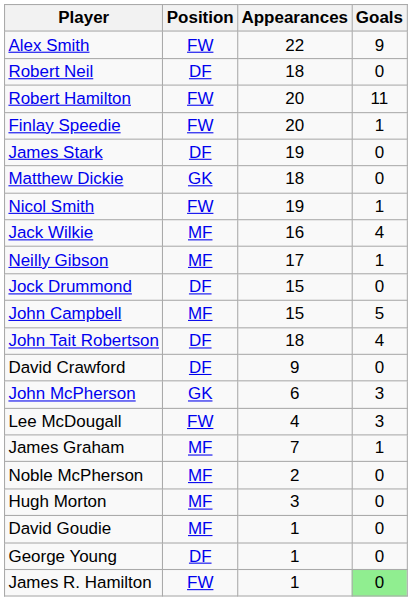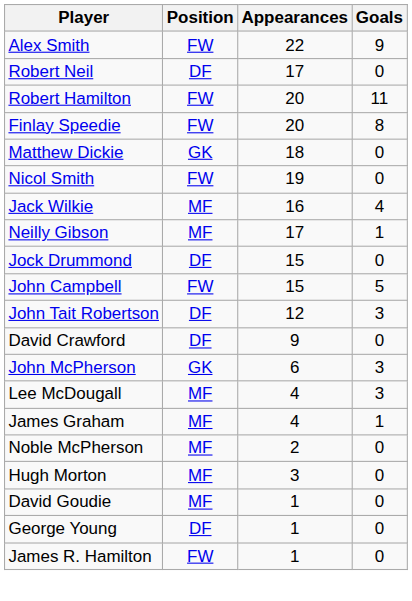Robert Neil | Appearances: 18 -> 17
Finlay Speedie | Goals: 1 -> 8
- row: James Stark | DF | 19 | 0
Nicol Smith | Goals: 1 -> 0
John Campbell | Position: MF -> FW
John Tait Robertson | Appearances: 18 -> 12
John Tait Robertson | Goals: 4 -> 3
Lee McDougall | Position: FW -> MF
James Graham | Appearances: 7 -> 4
James R. Hamilton | Goals: lightgreen background -> no background
